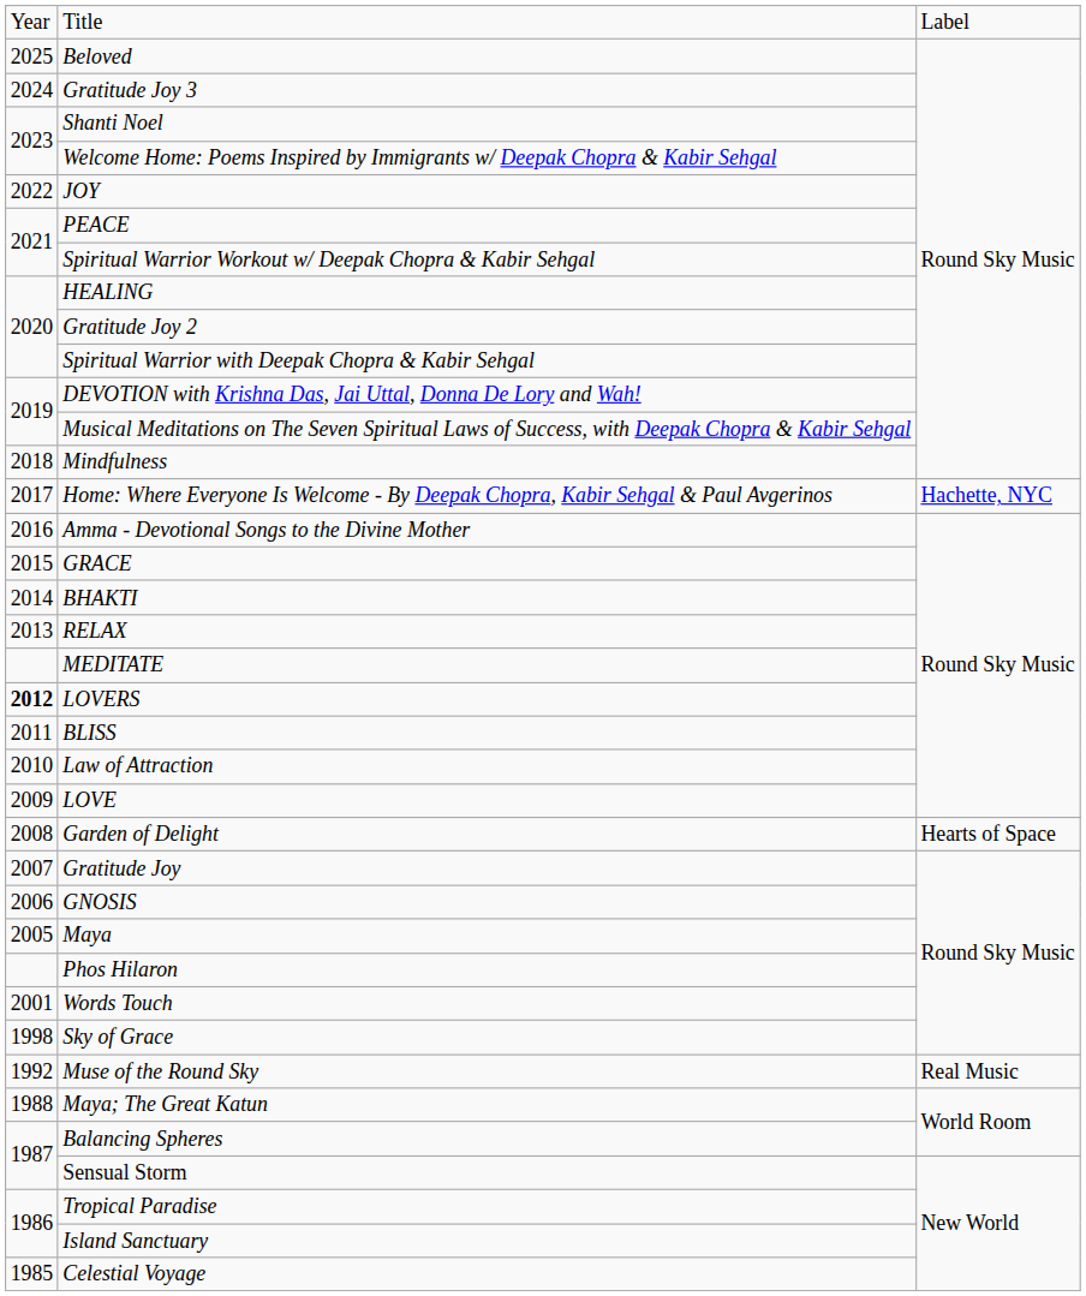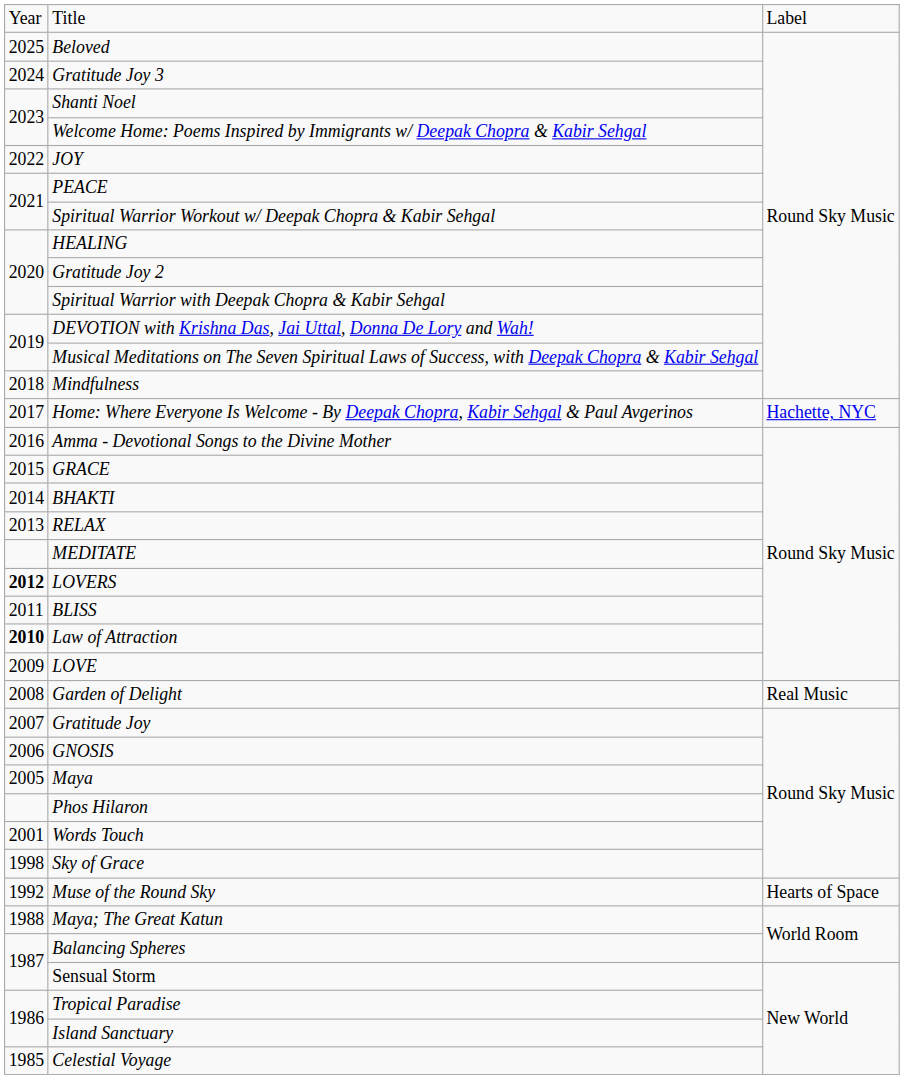Law of Attraction | column 1: normal -> bold
Garden of Delight | column 3: Hearts of Space -> Real Music
Muse of the Round Sky | column 3: Real Music -> Hearts of Space
